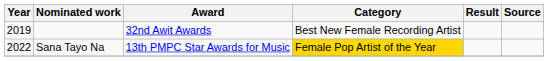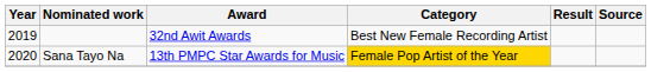Sana Tayo Na | Year: 2022 -> 2020
